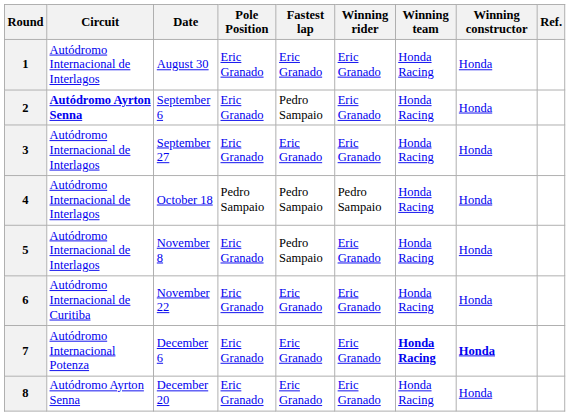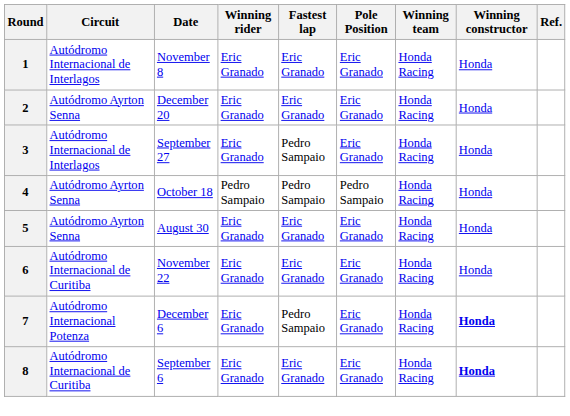columns swapped: Pole Position <-> Winning rider
1 | Date: August 30 -> November 8
2 | Circuit: bold -> normal
2 | Date: September 6 -> December 20
2 | Fastest lap: Pedro Sampaio -> Eric Granado
3 | Fastest lap: Eric Granado -> Pedro Sampaio
4 | Circuit: Autódromo Internacional de Interlagos -> Autódromo Ayrton Senna
5 | Circuit: Autódromo Internacional de Interlagos -> Autódromo Ayrton Senna
5 | Date: November 8 -> August 30
5 | Fastest lap: Pedro Sampaio -> Eric Granado
7 | Fastest lap: Eric Granado -> Pedro Sampaio
7 | Winning team: bold -> normal
8 | Circuit: Autódromo Ayrton Senna -> Autódromo Internacional de Curitiba
8 | Date: December 20 -> September 6
8 | Winning constructor: normal -> bold
